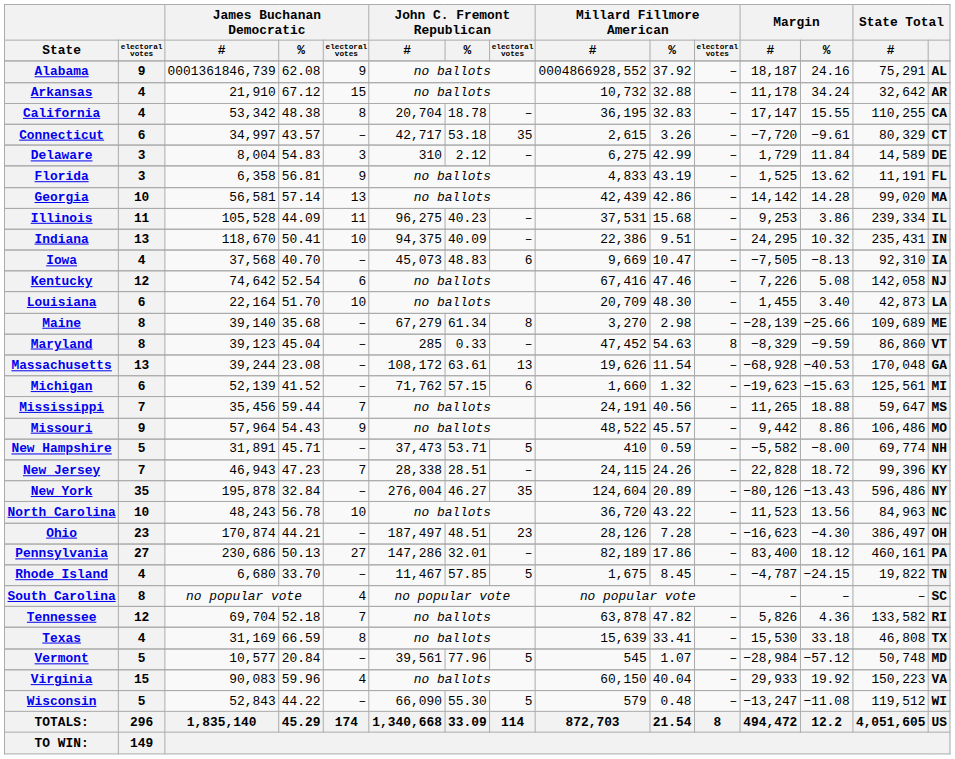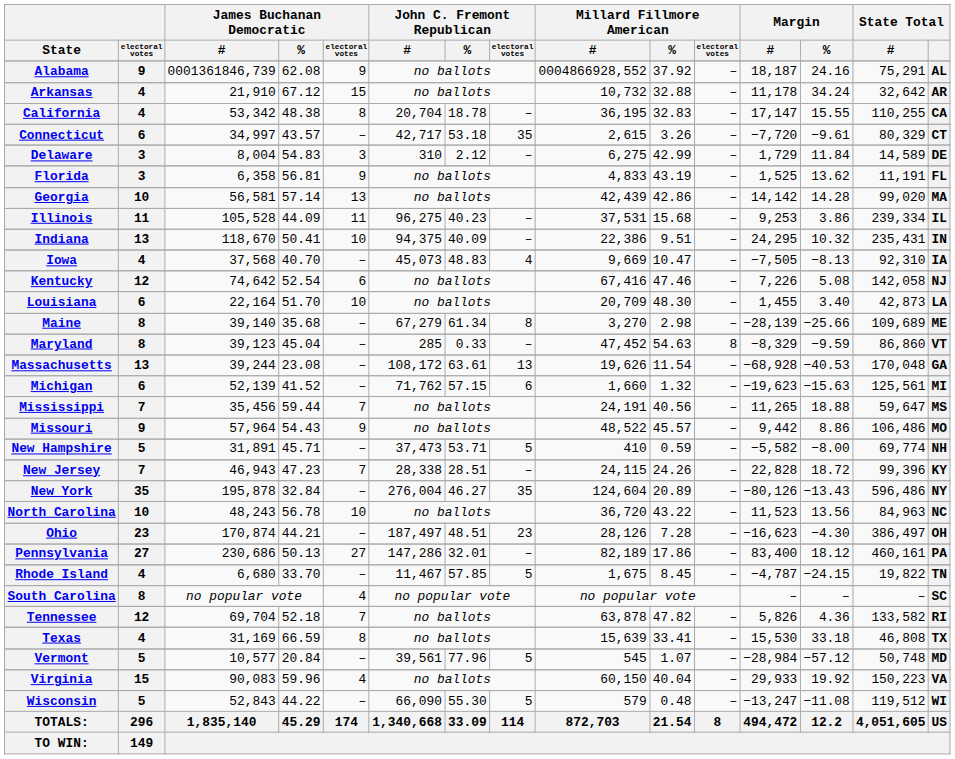Iowa | John C. Fremont Republican / electoral votes: 6 -> 4
